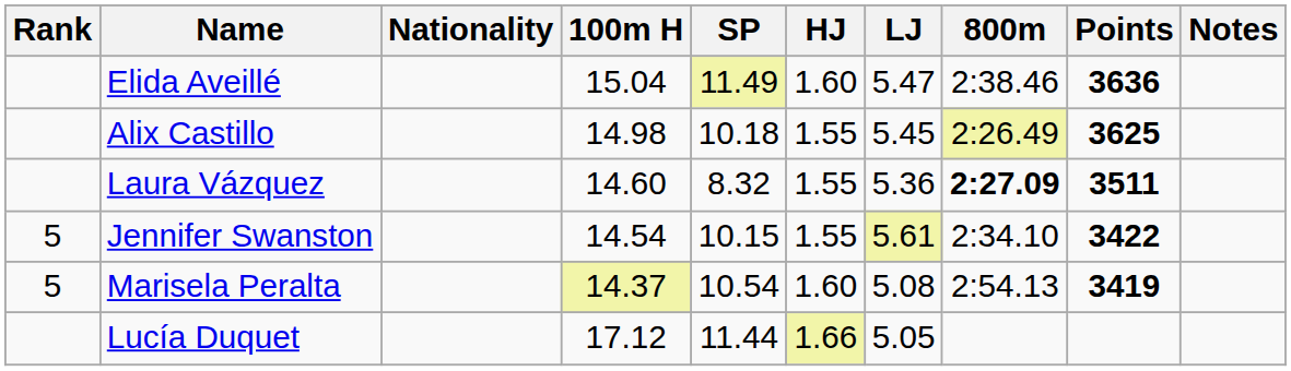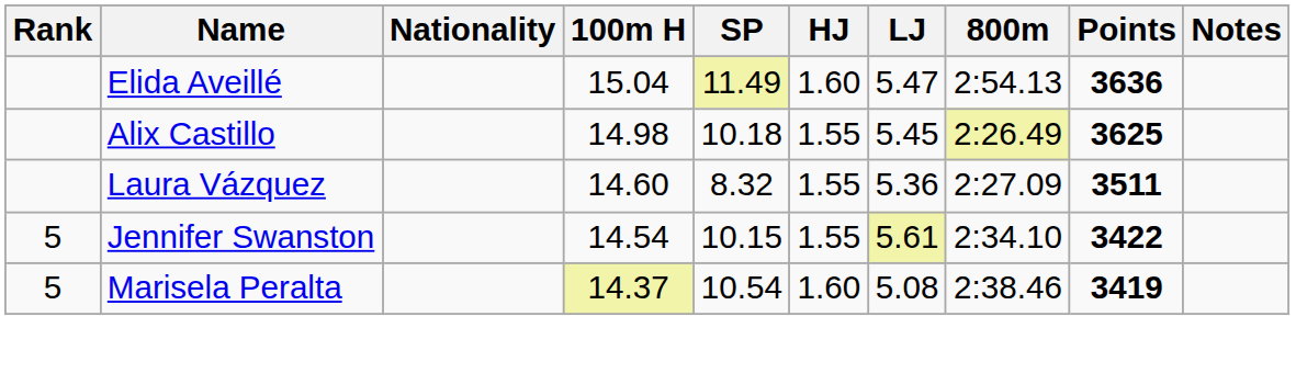Elida Aveillé | 800m: 2:38.46 -> 2:54.13
Laura Vázquez | 800m: bold -> normal
Marisela Peralta | 800m: 2:54.13 -> 2:38.46
- row: Lucía Duquet | 17.12 | 11.44 | 1.66 | 5.05
